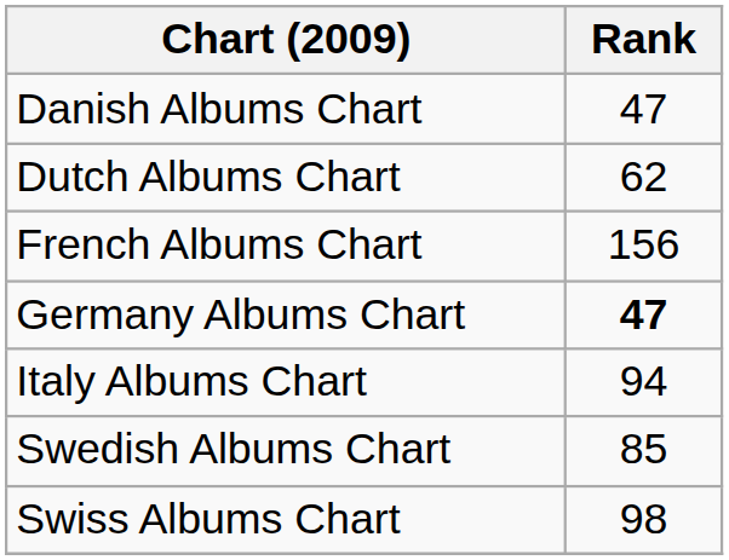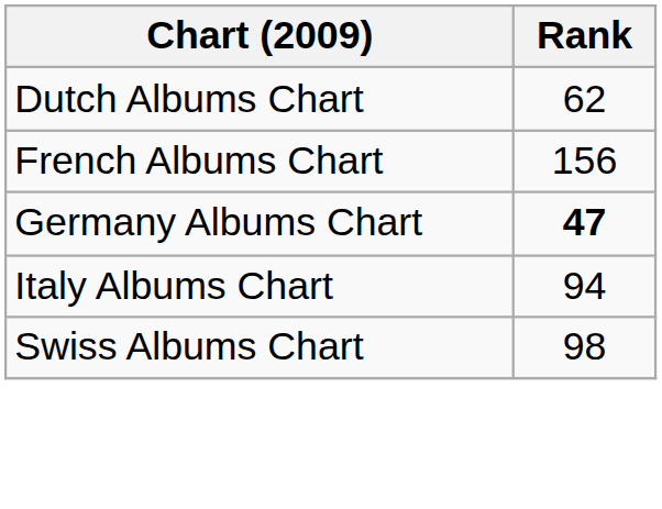- row: Danish Albums Chart | 47
- row: Swedish Albums Chart | 85
